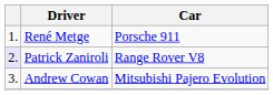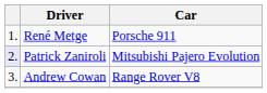Patrick Zaniroli | Car: Range Rover V8 -> Mitsubishi Pajero Evolution
Andrew Cowan | Car: Mitsubishi Pajero Evolution -> Range Rover V8
